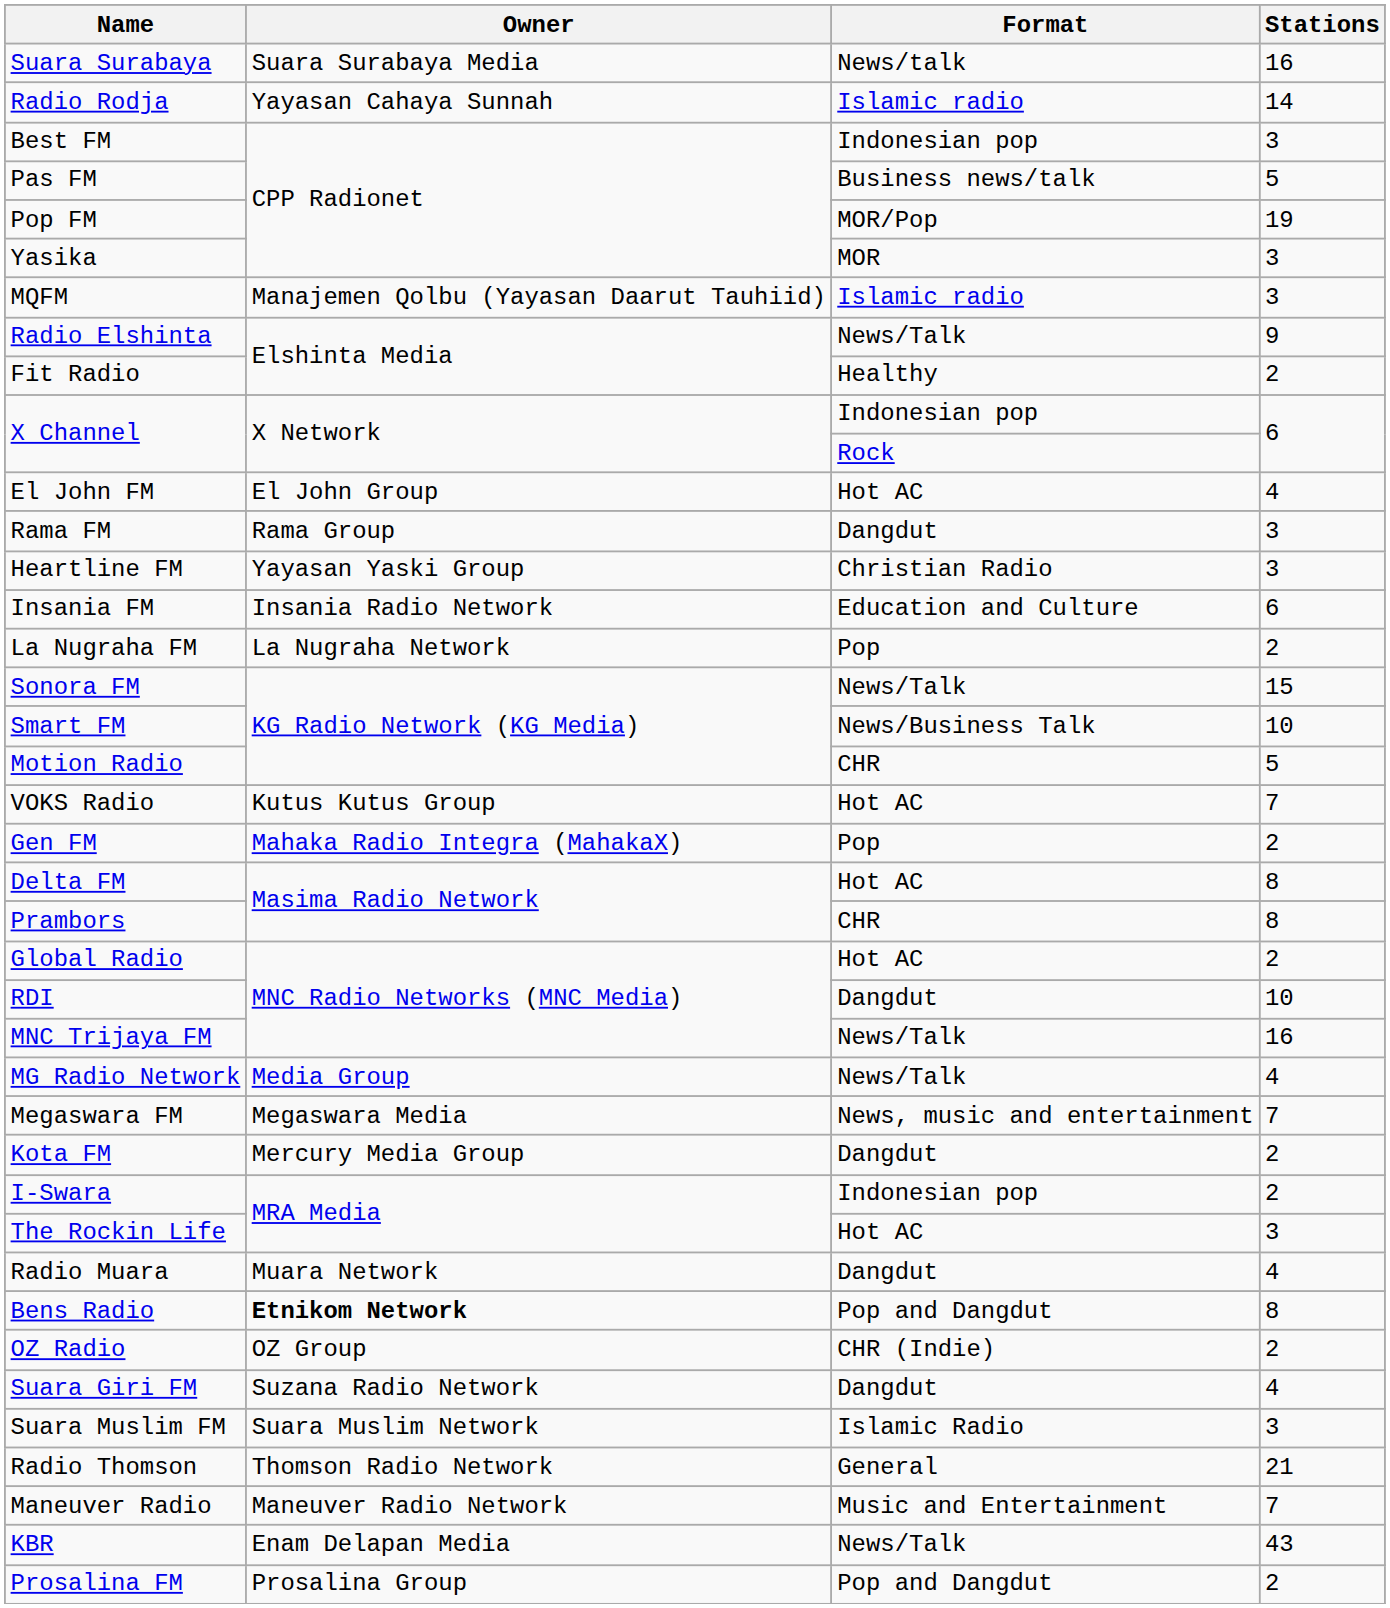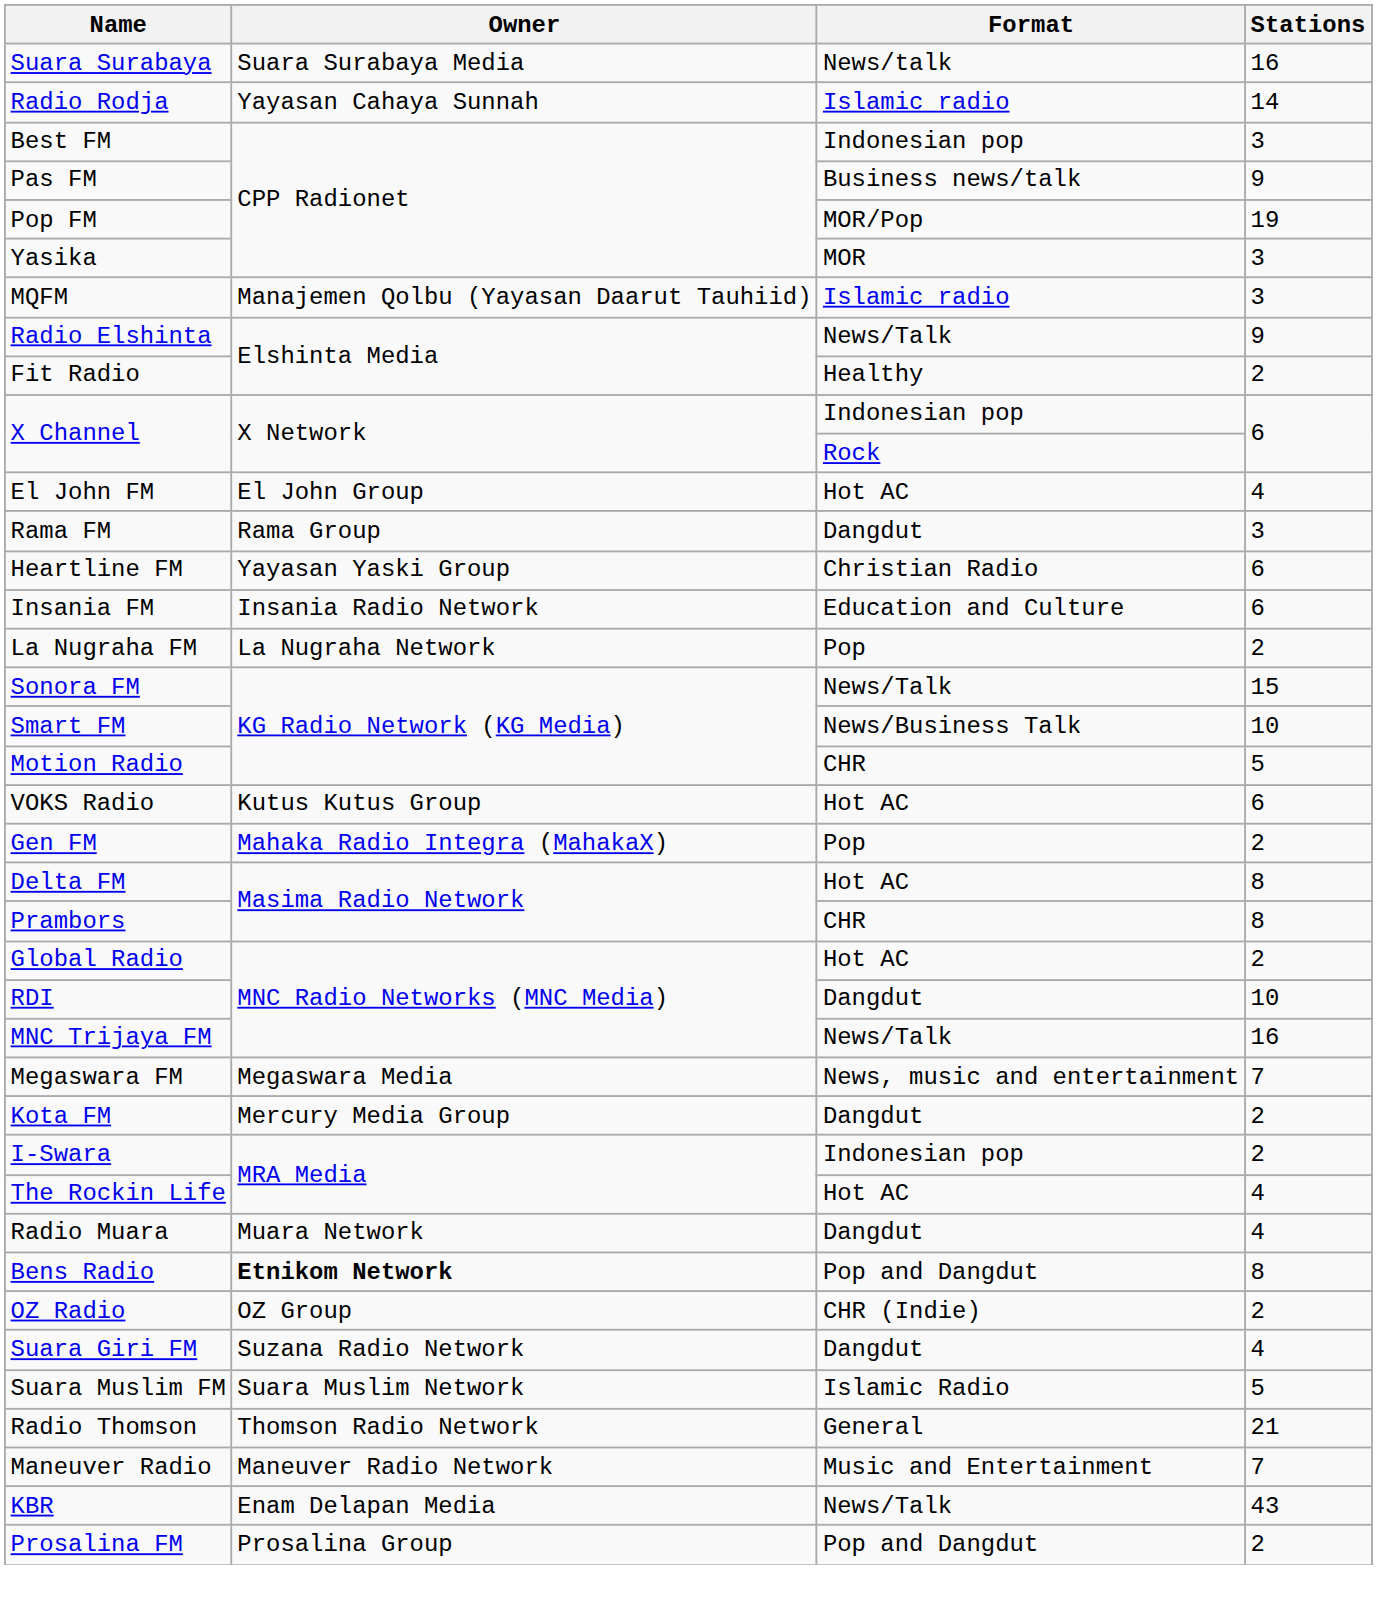Pas FM | Stations: 5 -> 9
Heartline FM | Stations: 3 -> 6
VOKS Radio | Stations: 7 -> 6
- row: MG Radio Network | Media Group | News/Talk | 4
The Rockin Life | Stations: 3 -> 4
Suara Muslim FM | Stations: 3 -> 5
